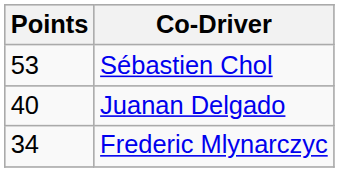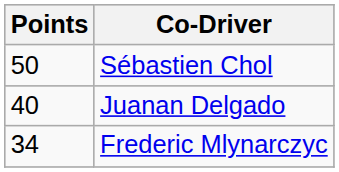Sébastien Chol | Points: 53 -> 50
